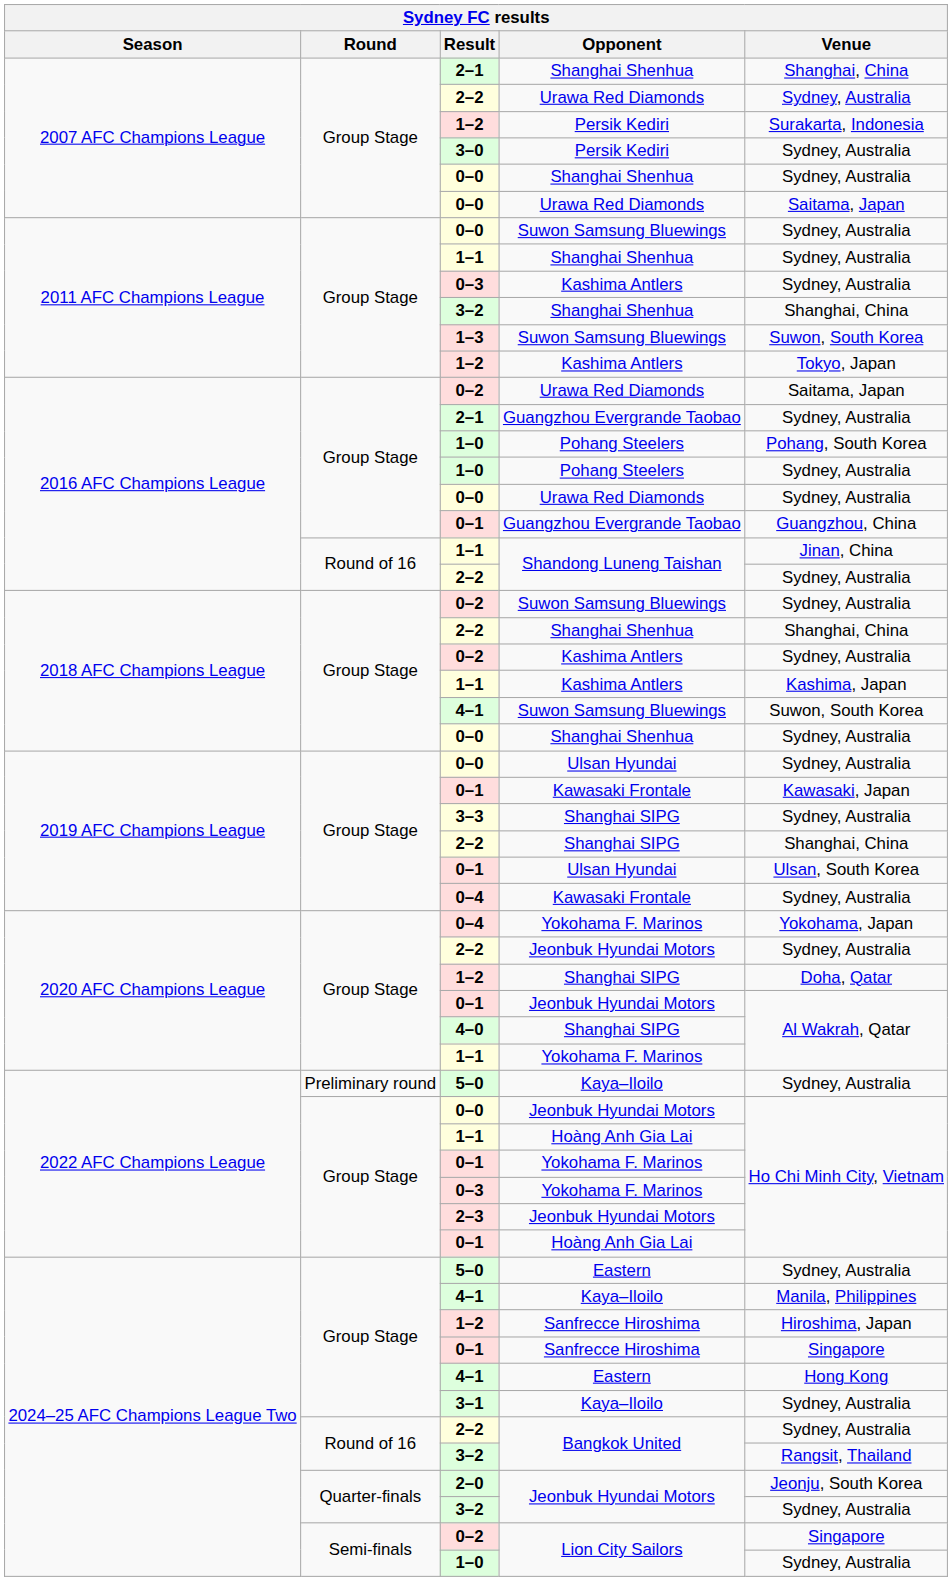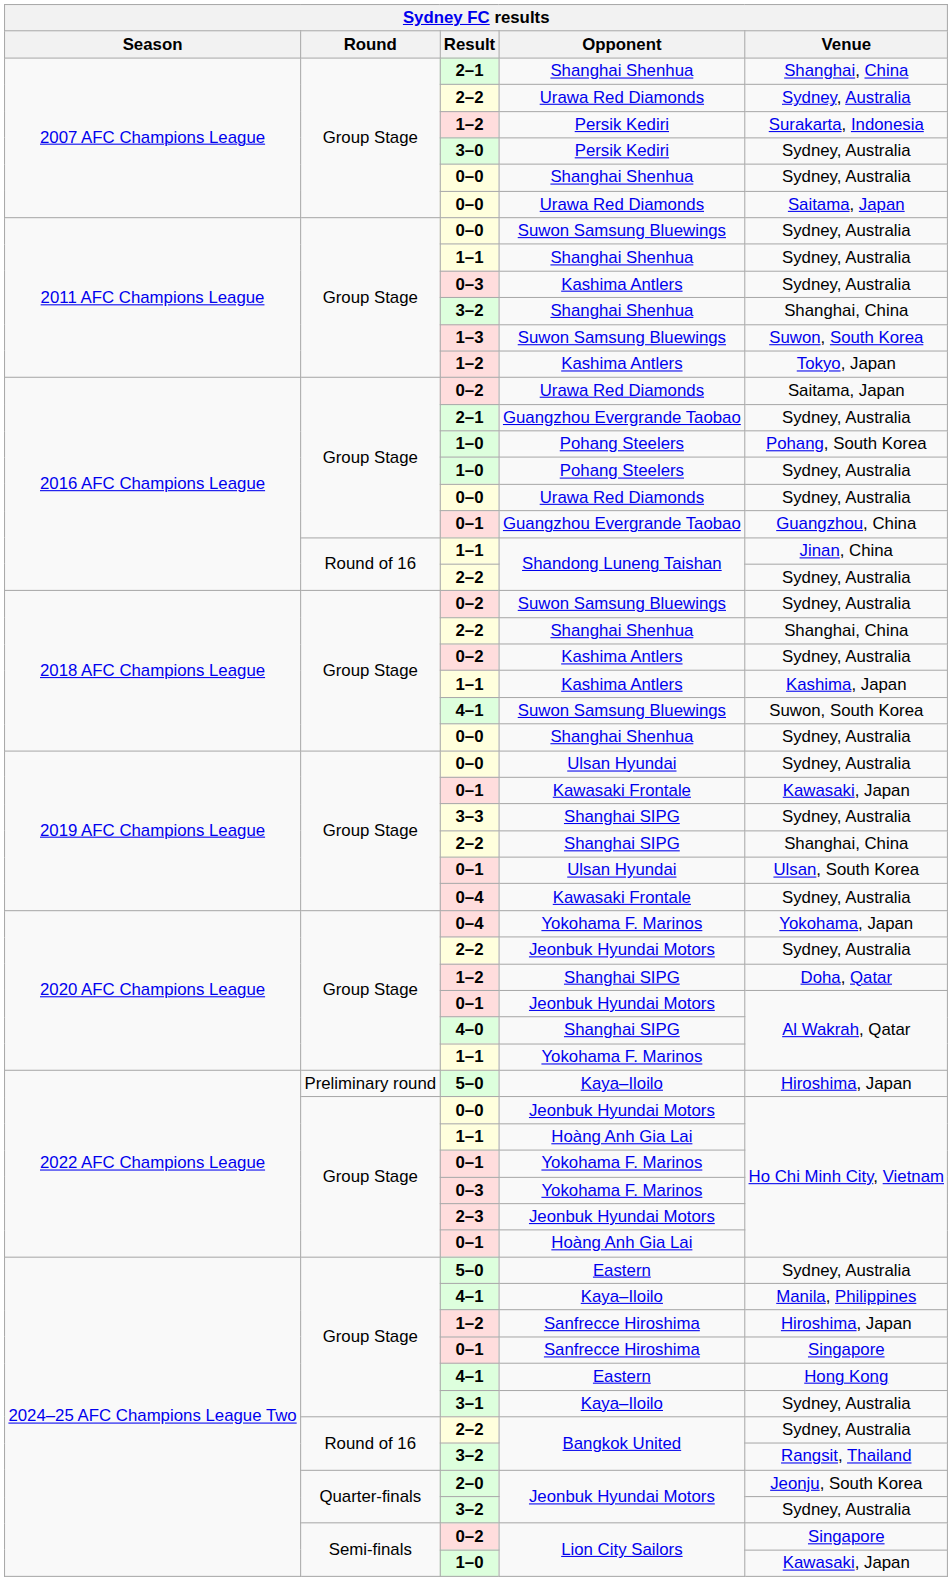5–0 / Kaya–Iloilo | Venue: Sydney, Australia -> Hiroshima, Japan
1–0 / Lion City Sailors | Venue: Sydney, Australia -> Kawasaki, Japan
